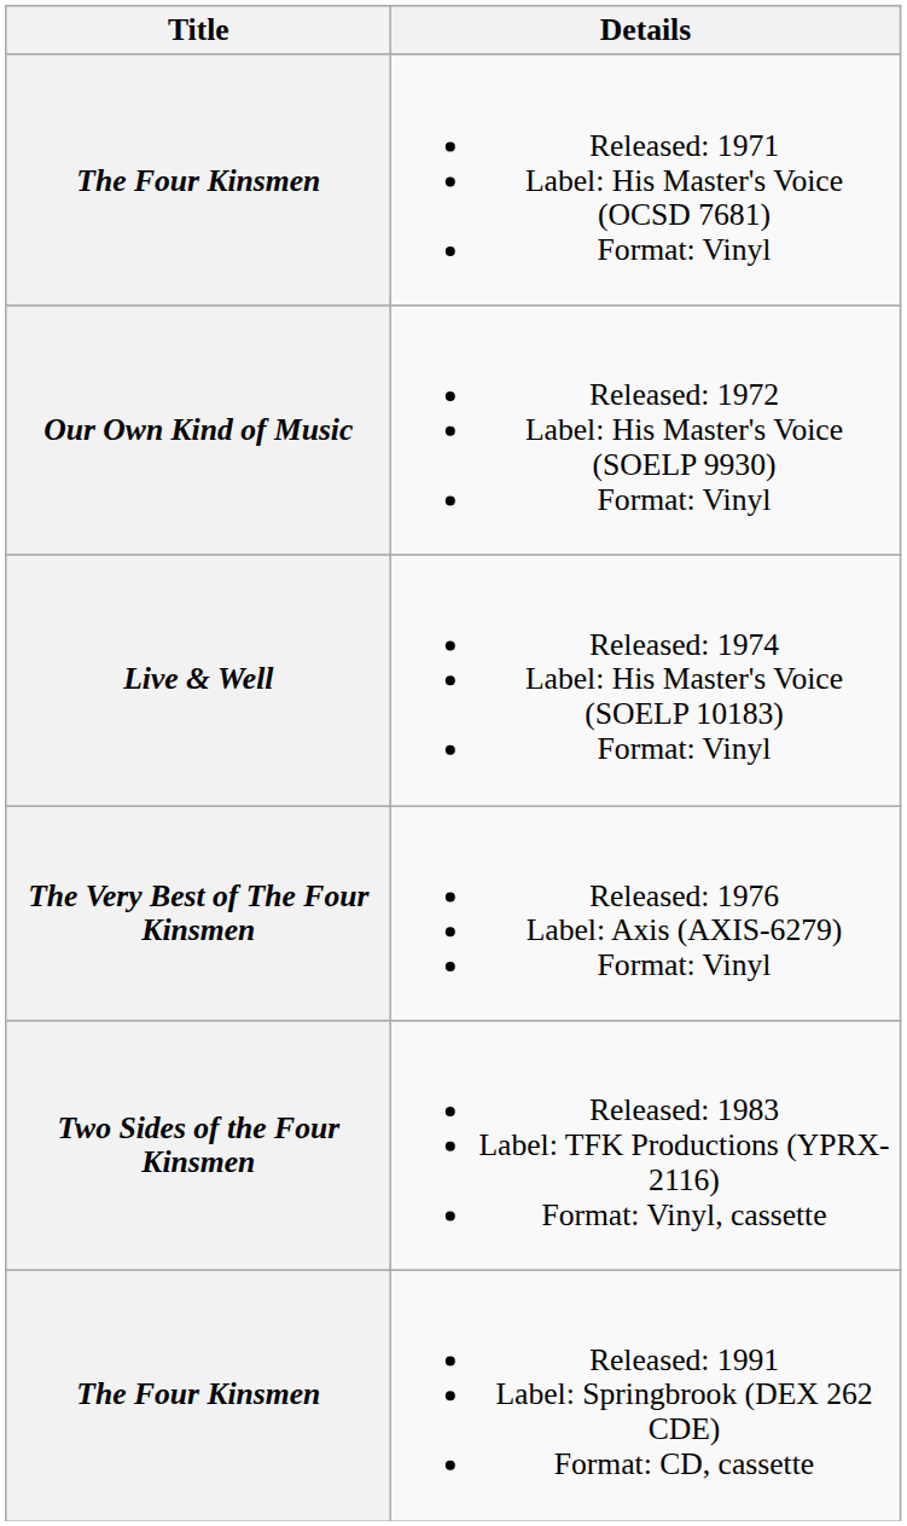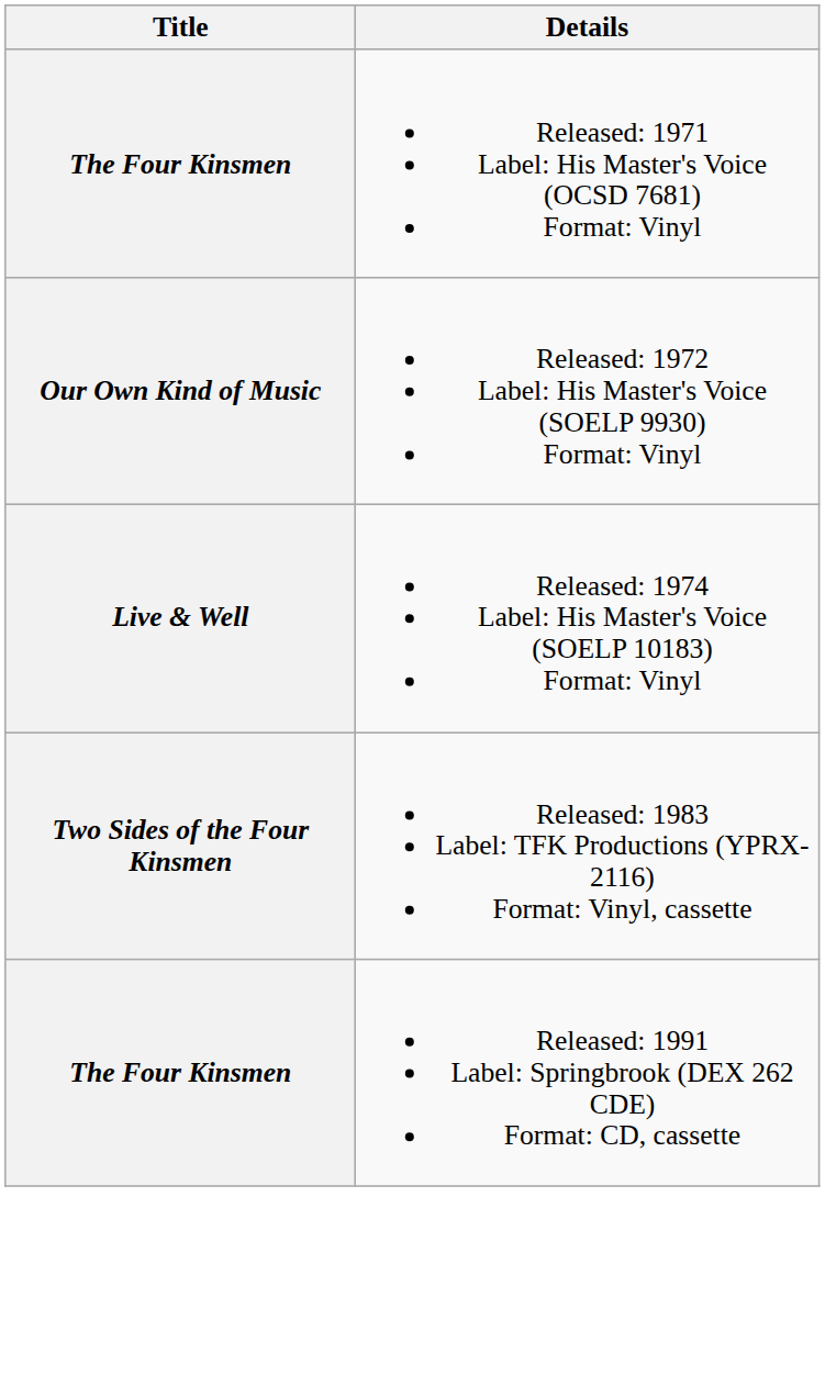- row: The Very Best of The Four Kinsmen | Released: 1976 Label: Axis (AXIS-6279) Format: Vinyl
